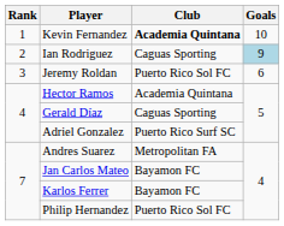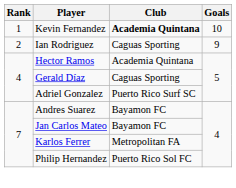Ian Rodriguez | Goals: lightblue background -> no background
- row: 3 | Jeremy Roldan | Puerto Rico Sol FC | 6
Andres Suarez | Club: Metropolitan FA -> Bayamon FC
Karlos Ferrer | Club: Bayamon FC -> Metropolitan FA
